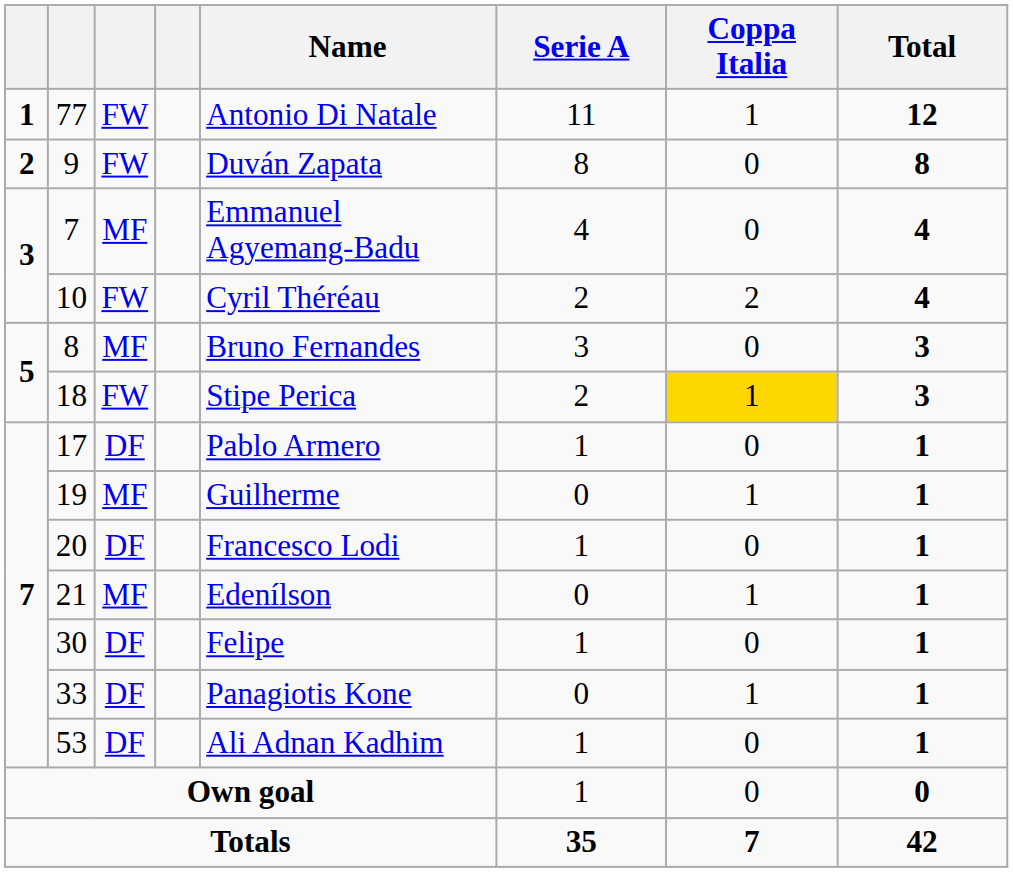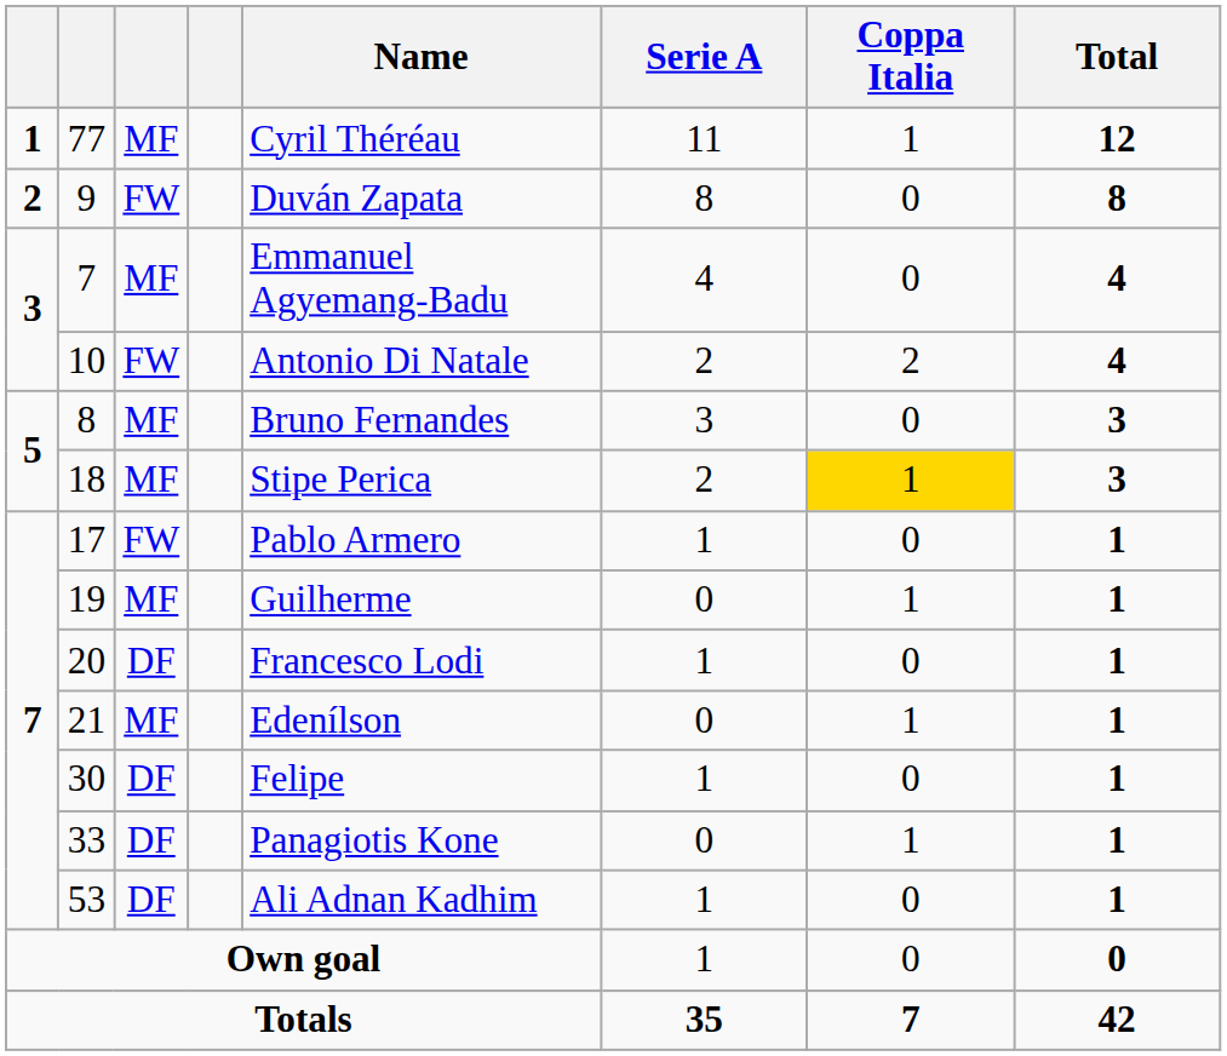77 | column 3: FW -> MF
77 | Name: Antonio Di Natale -> Cyril Théréau
10 | Name: Cyril Théréau -> Antonio Di Natale
18 | column 3: FW -> MF
17 | column 3: DF -> FW
